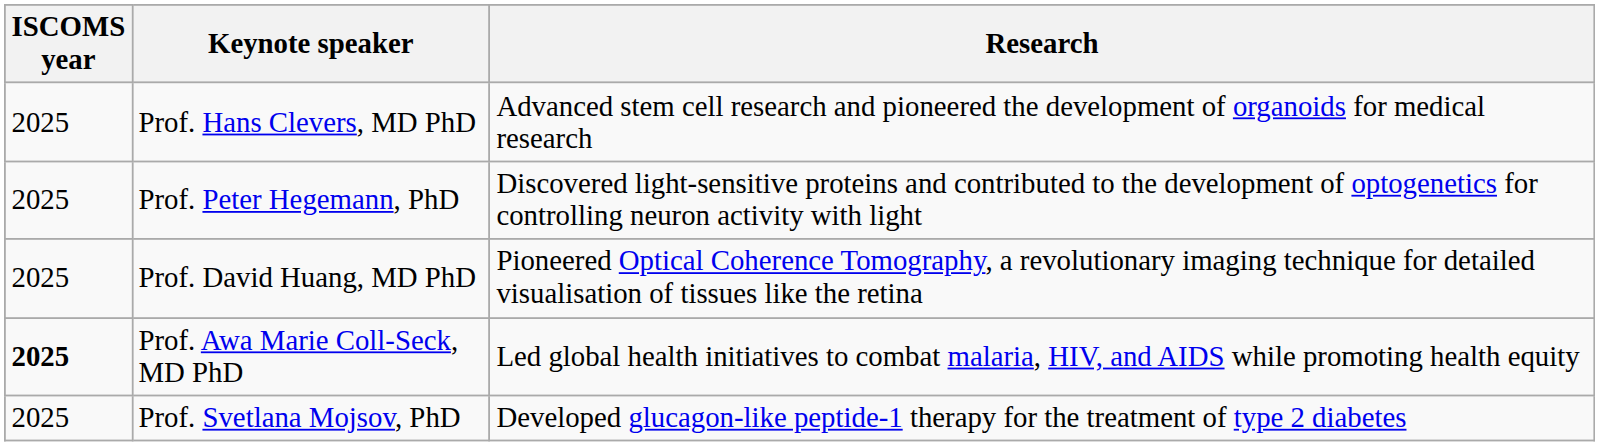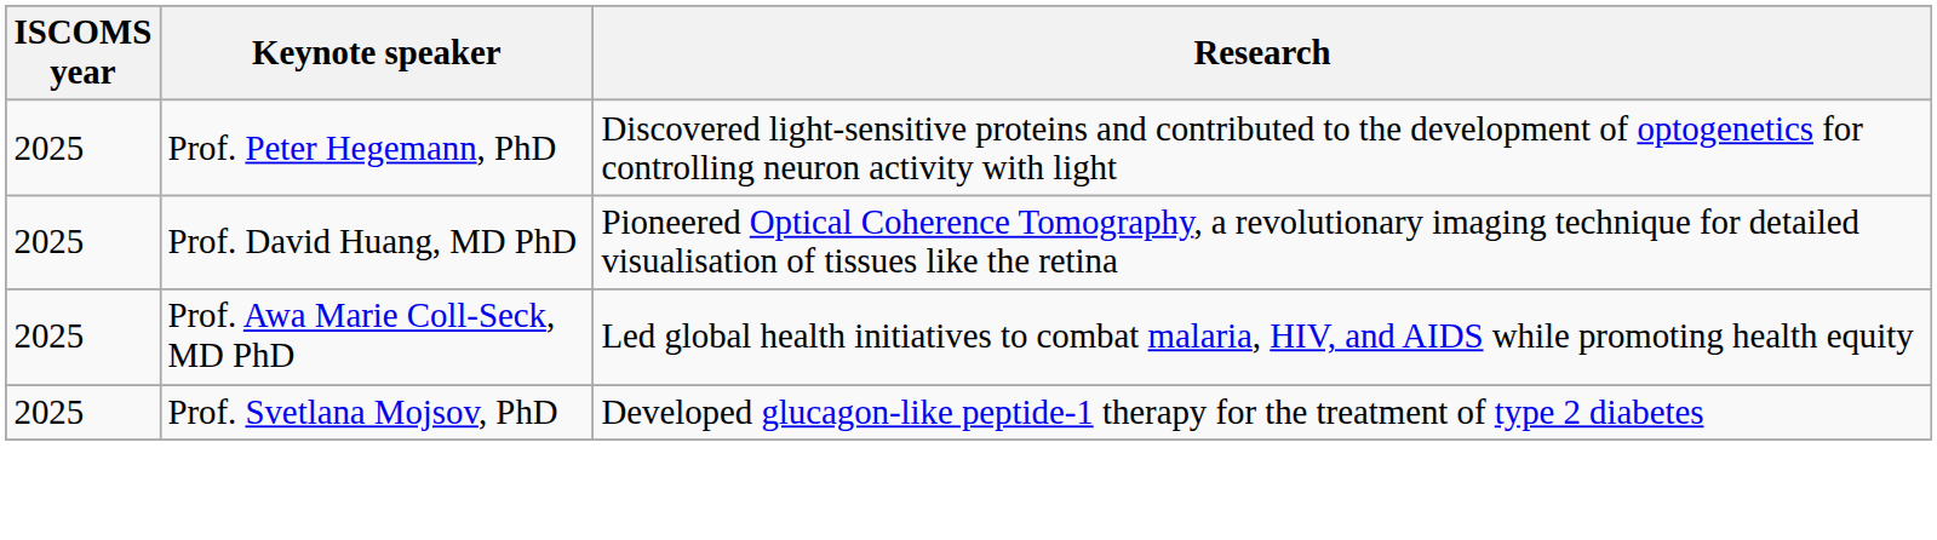- row: 2025 | Prof. Hans Clevers, MD PhD | Advanced stem cell research and pioneered the development of organoids for medical research
Prof. Awa Marie Coll-Seck, MD PhD | ISCOMS year: bold -> normal
